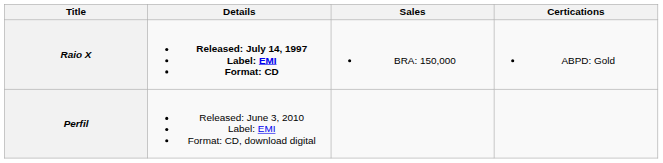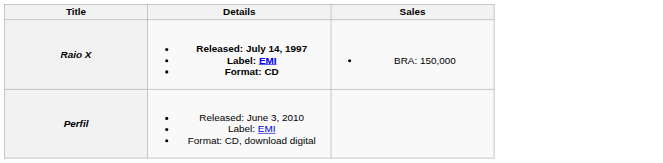- column: Certications | ABPD: Gold
